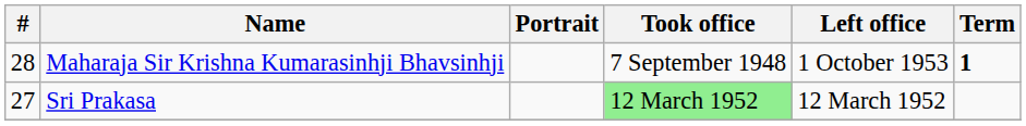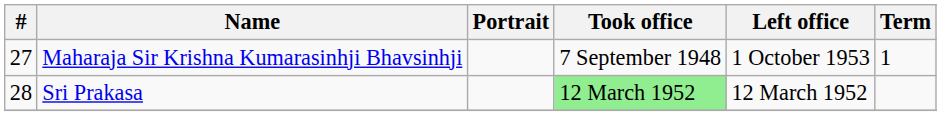Maharaja Sir Krishna Kumarasinhji Bhavsinhji | #: 28 -> 27
Maharaja Sir Krishna Kumarasinhji Bhavsinhji | Term: bold -> normal
Sri Prakasa | #: 27 -> 28
